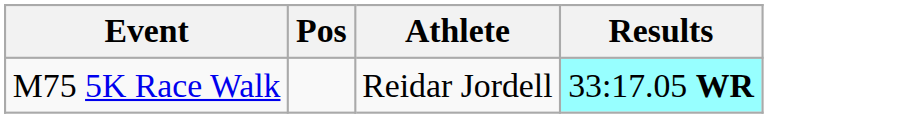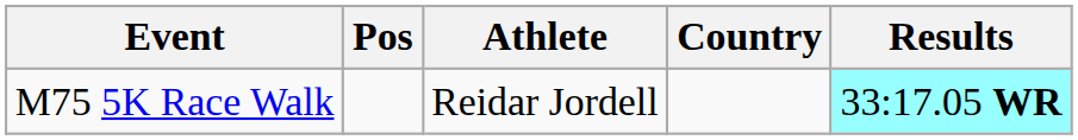+ column: Country
